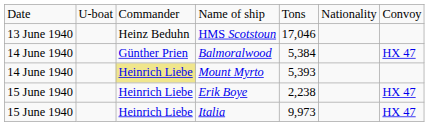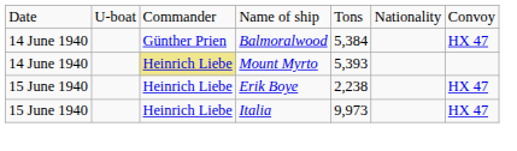- row: 13 June 1940 | Heinz Beduhn | HMS Scotstoun | 17,046
